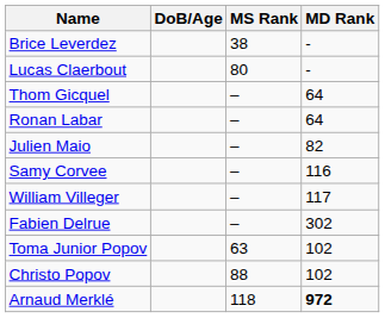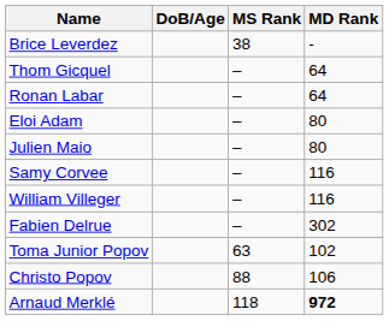- row: Lucas Claerbout | 80 | -
+ row: Eloi Adam | – | 80
Julien Maio | MD Rank: 82 -> 80
William Villeger | MD Rank: 117 -> 116
Christo Popov | MD Rank: 102 -> 106
